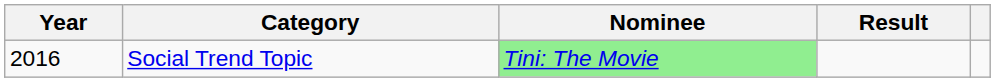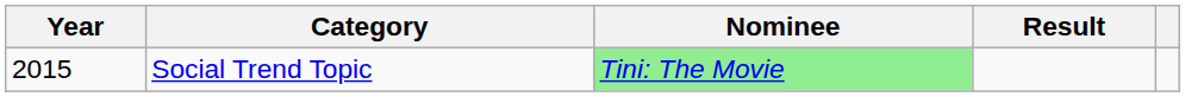Social Trend Topic | Year: 2016 -> 2015
